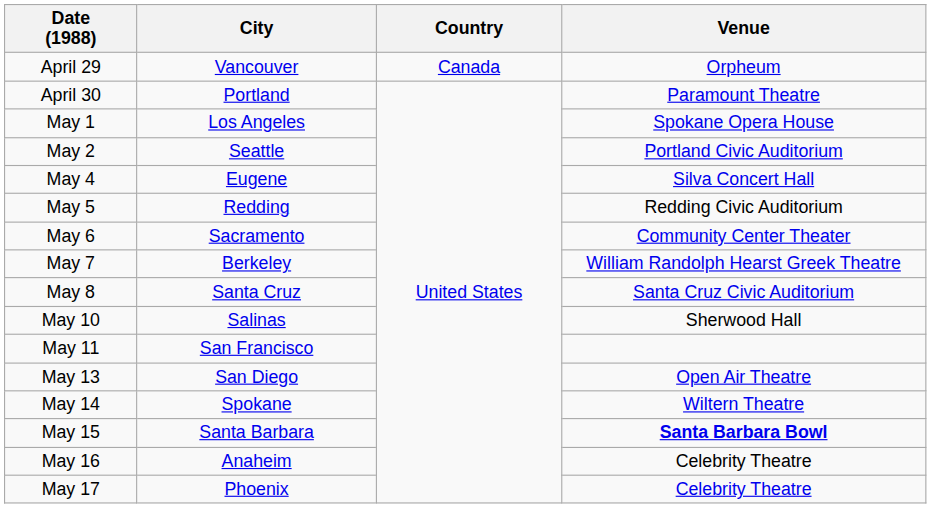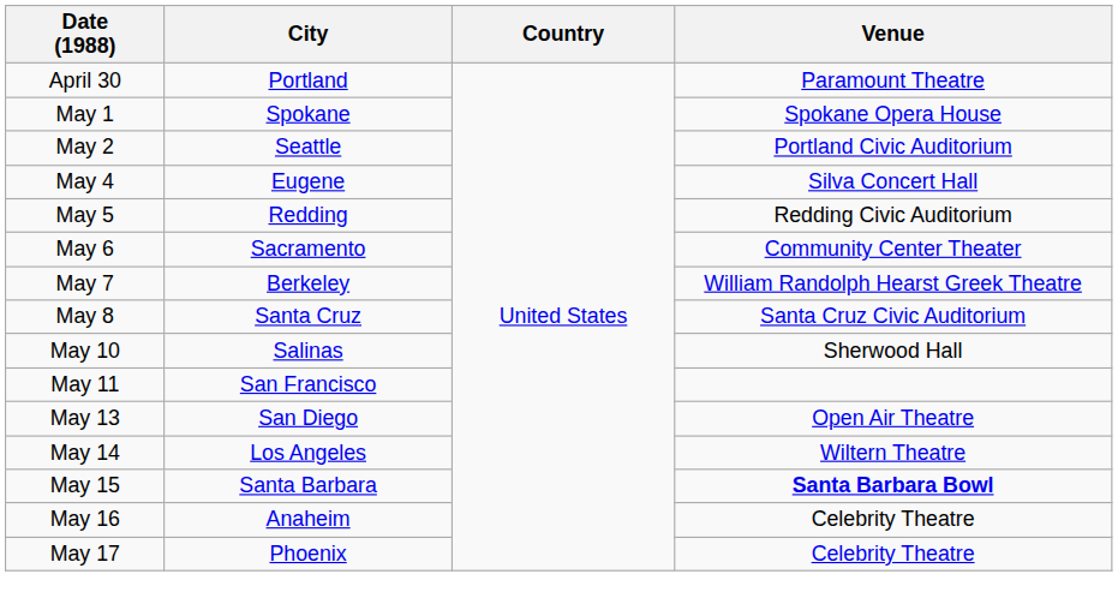- row: April 29 | Vancouver | Canada | Orpheum
May 1 | City: Los Angeles -> Spokane
May 14 | City: Spokane -> Los Angeles
